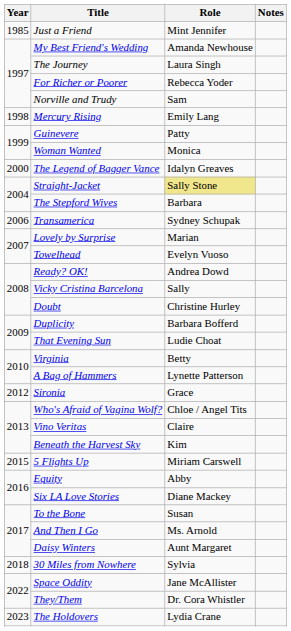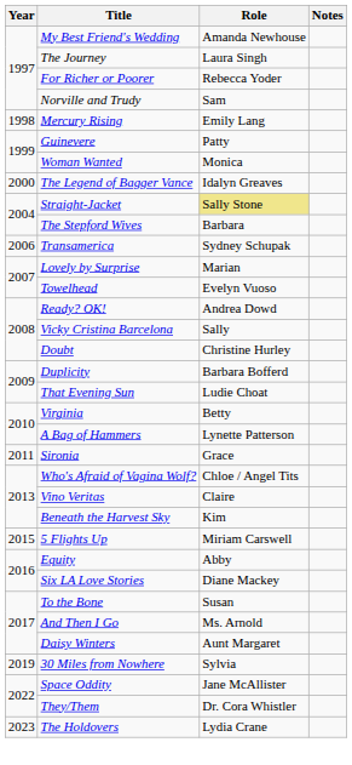- row: 1985 | Just a Friend | Mint Jennifer
Sironia | Year: 2012 -> 2011
30 Miles from Nowhere | Year: 2018 -> 2019
